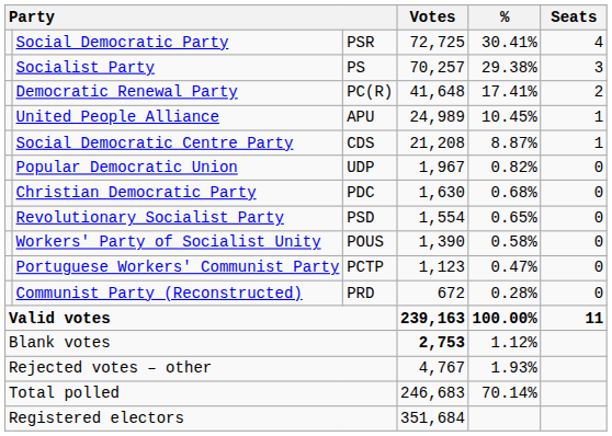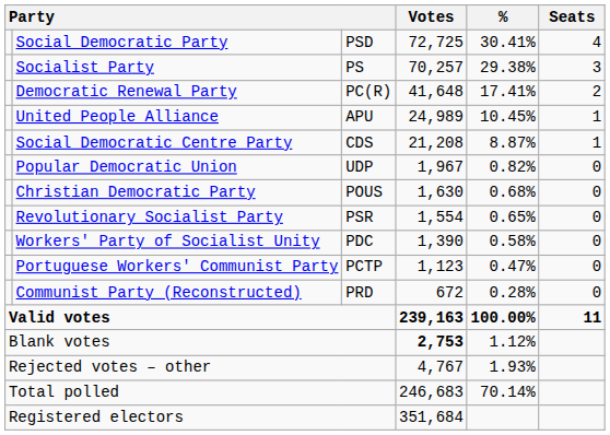Social Democratic Party | column 3: PSR -> PSD
Christian Democratic Party | column 3: PDC -> POUS
Revolutionary Socialist Party | column 3: PSD -> PSR
Workers' Party of Socialist Unity | column 3: POUS -> PDC
